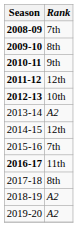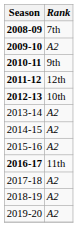2009-10 | Rank: 8th -> A2
2014-15 | Rank: 12th -> A2
2015-16 | Rank: 7th -> A2
2017-18 | Rank: 8th -> A2
